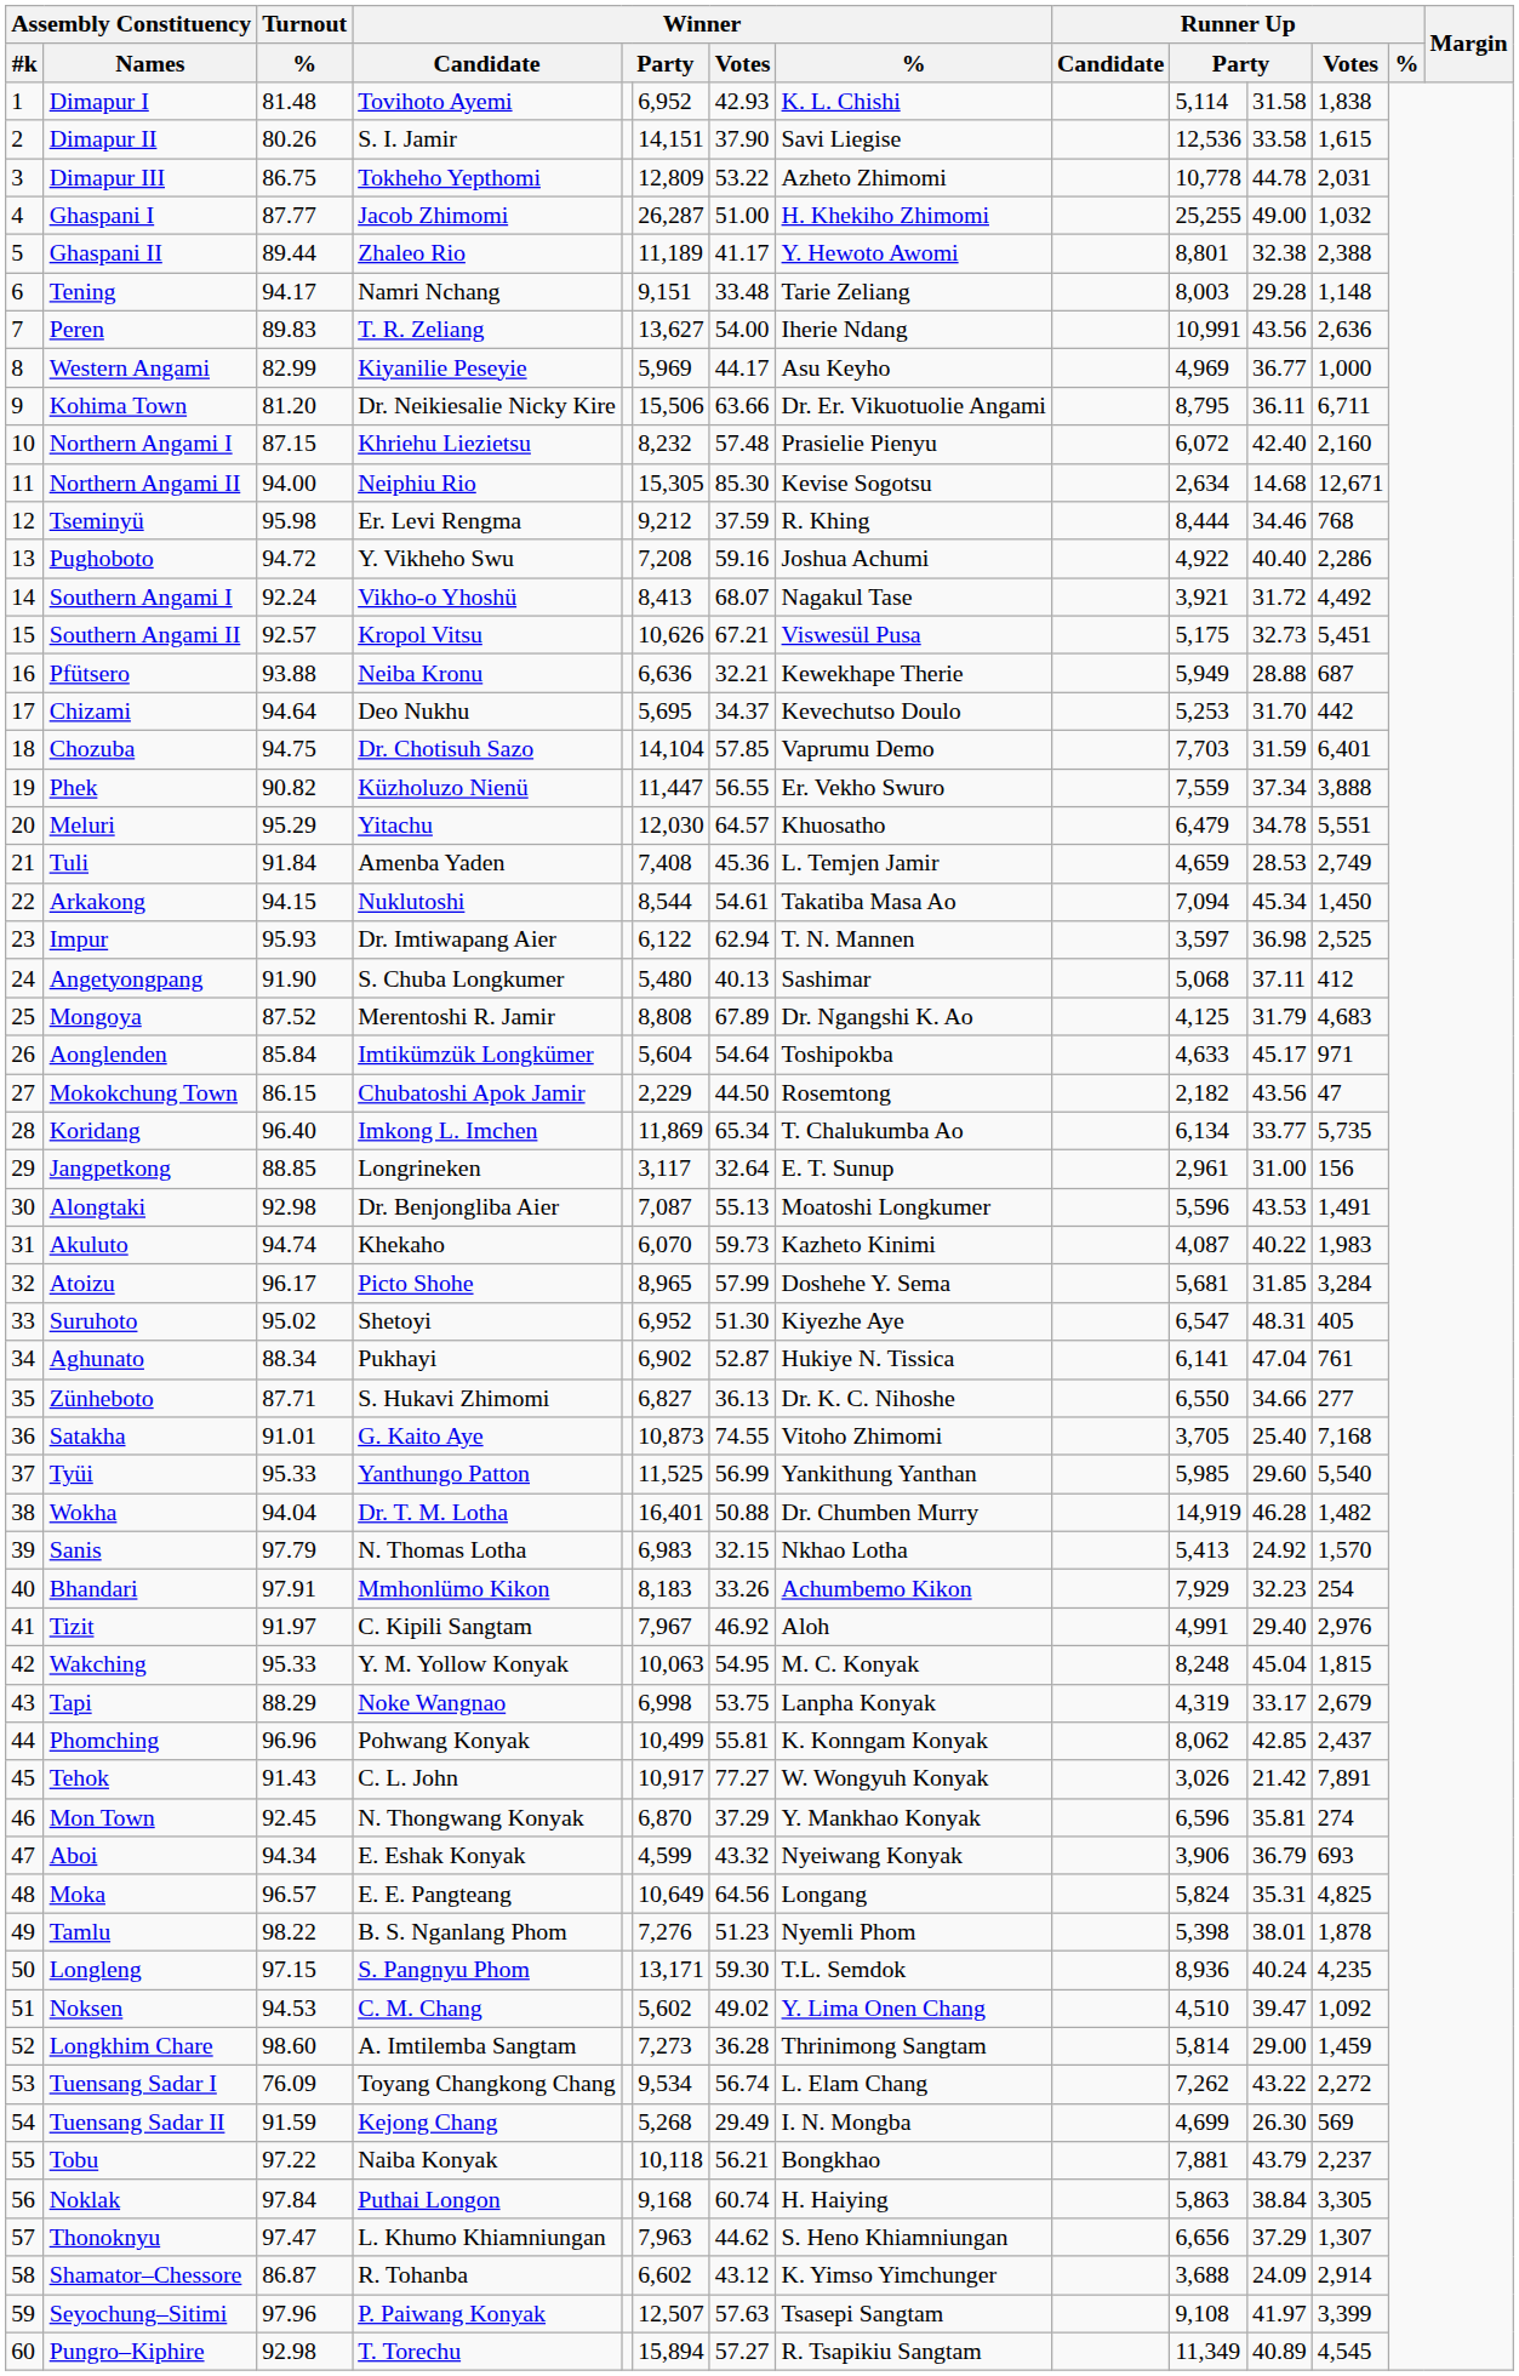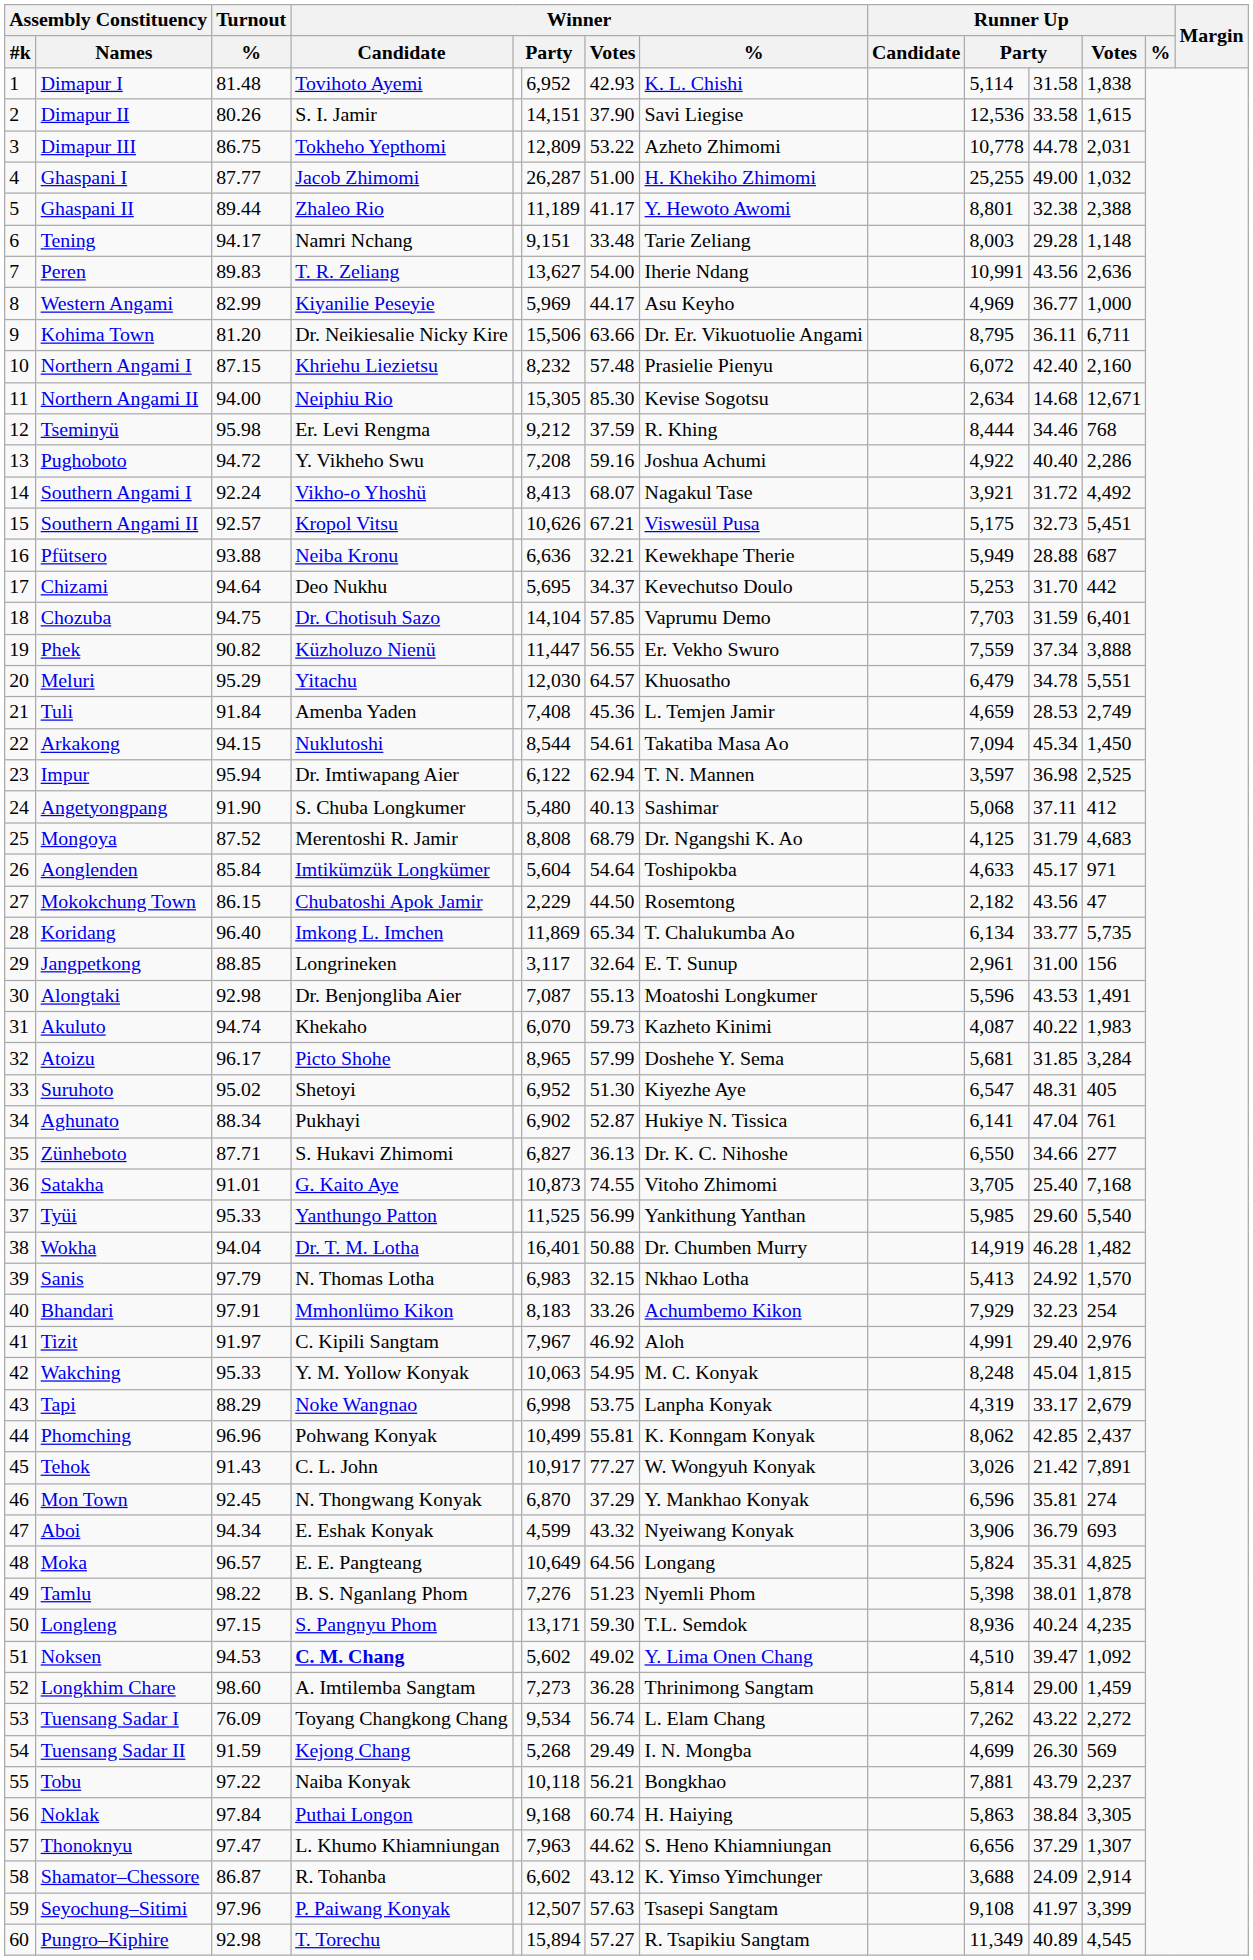Impur | Turnout / %: 95.93 -> 95.94
Mongoya | Winner / Votes: 67.89 -> 68.79
Noksen | Winner / Candidate: normal -> bold
